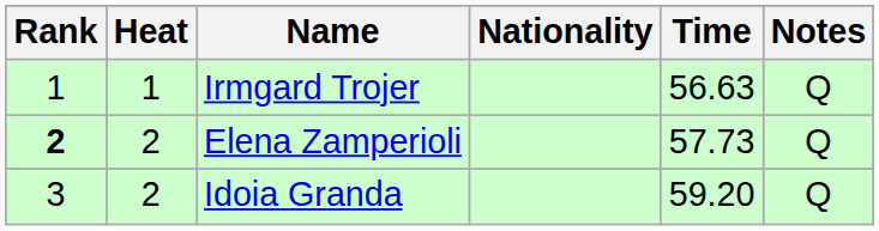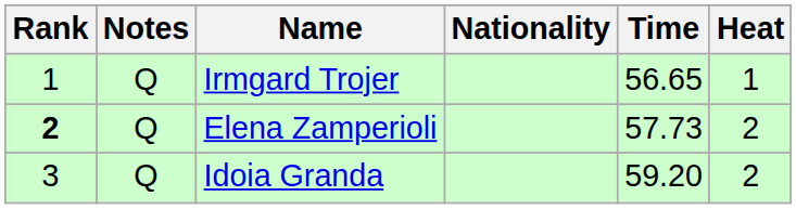columns swapped: Heat <-> Notes
Irmgard Trojer | Time: 56.63 -> 56.65
